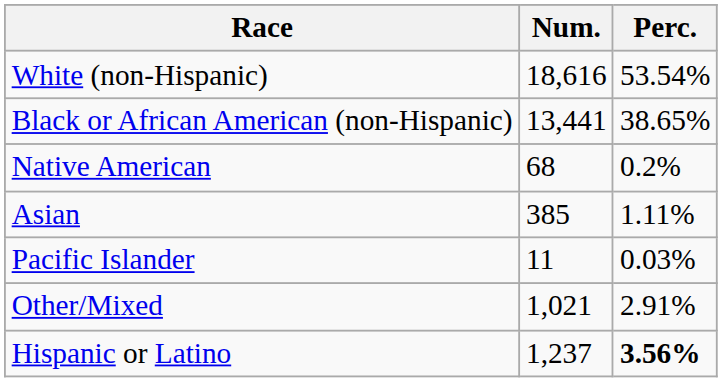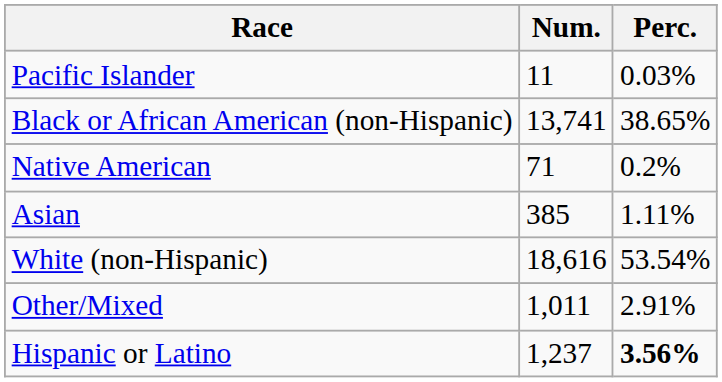rows swapped: White (non-Hispanic) <-> Pacific Islander
Black or African American (non-Hispanic) | Num.: 13,441 -> 13,741
Native American | Num.: 68 -> 71
Other/Mixed | Num.: 1,021 -> 1,011
